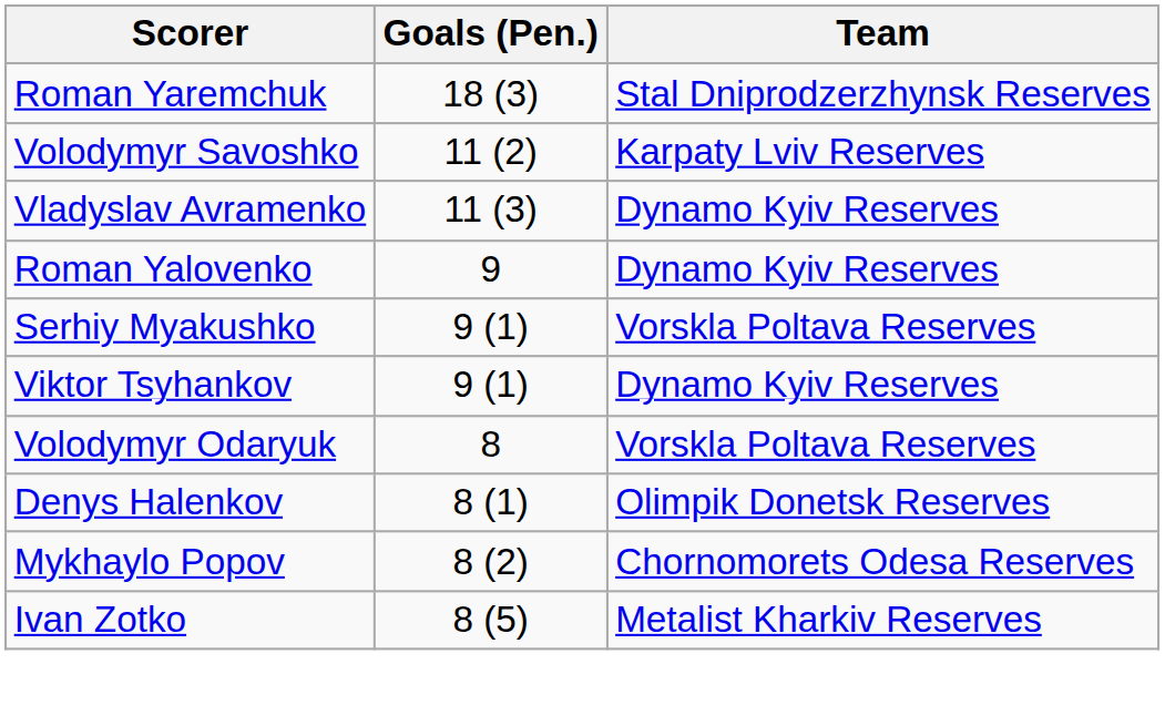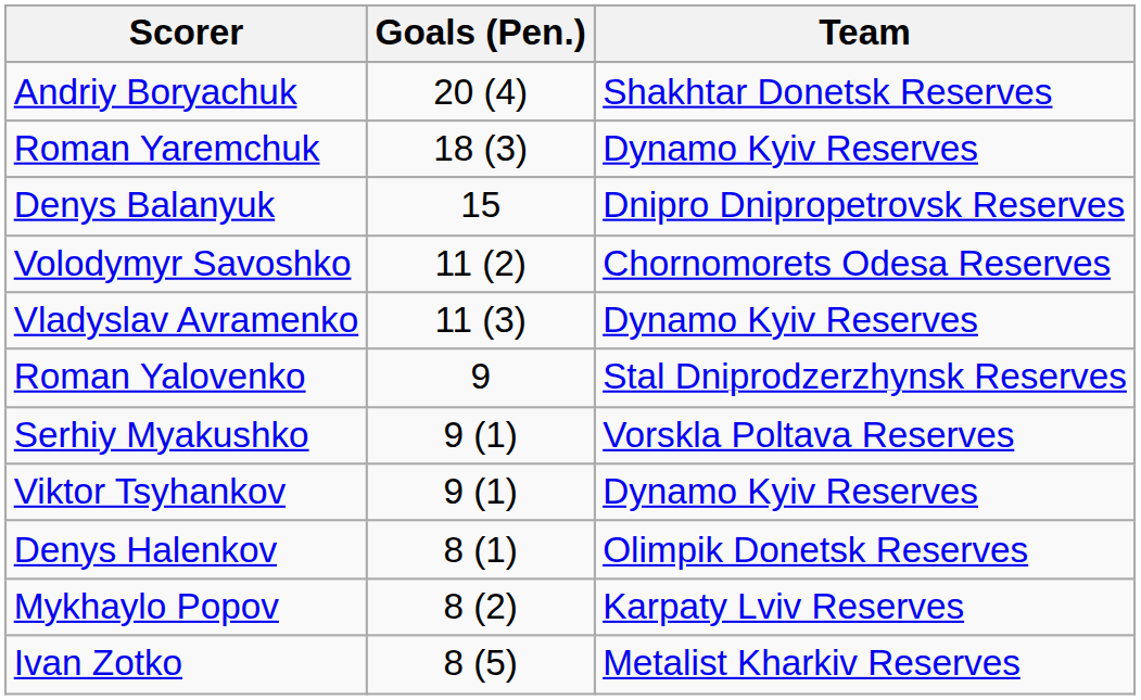+ row: Andriy Boryachuk | 20 (4) | Shakhtar Donetsk Reserves
Roman Yaremchuk | Team: Stal Dniprodzerzhynsk Reserves -> Dynamo Kyiv Reserves
+ row: Denys Balanyuk | 15 | Dnipro Dnipropetrovsk Reserves
Volodymyr Savoshko | Team: Karpaty Lviv Reserves -> Chornomorets Odesa Reserves
Roman Yalovenko | Team: Dynamo Kyiv Reserves -> Stal Dniprodzerzhynsk Reserves
- row: Volodymyr Odaryuk | 8 | Vorskla Poltava Reserves
Mykhaylo Popov | Team: Chornomorets Odesa Reserves -> Karpaty Lviv Reserves
